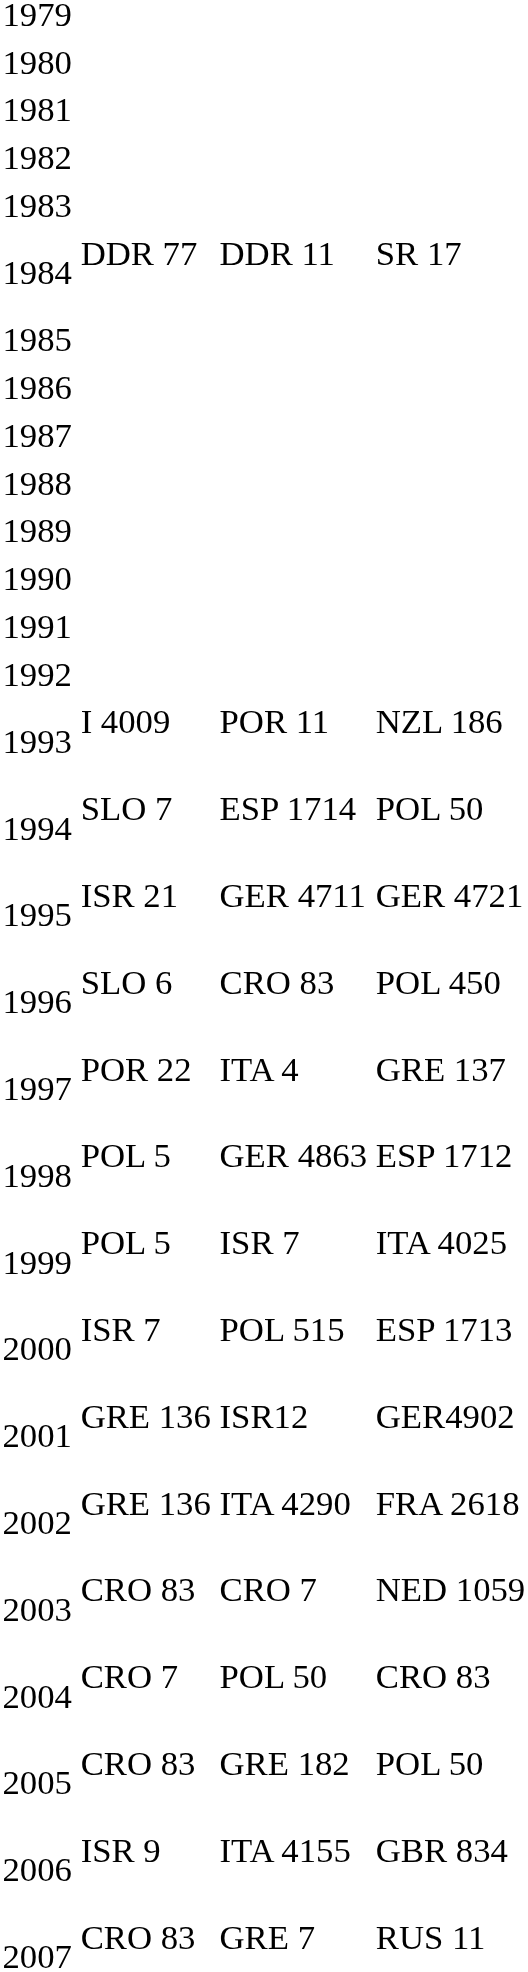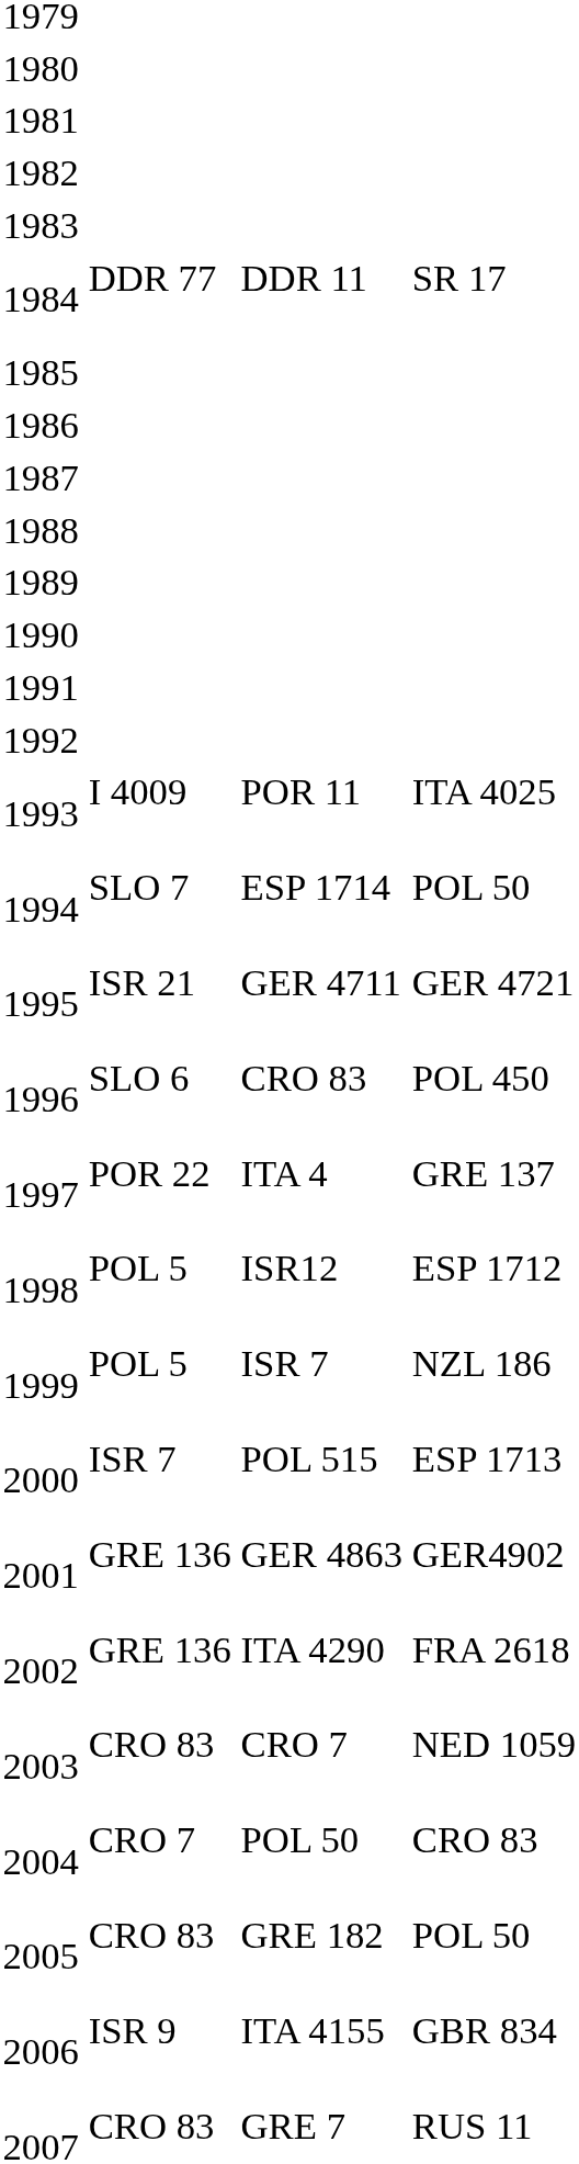1993 | column 4: NZL 186 -> ITA 4025
1998 | column 3: GER 4863 -> ISR12
1999 | column 4: ITA 4025 -> NZL 186
2001 | column 3: ISR12 -> GER 4863
